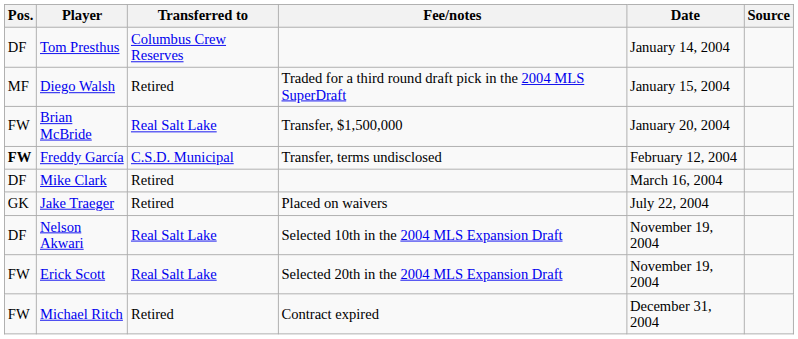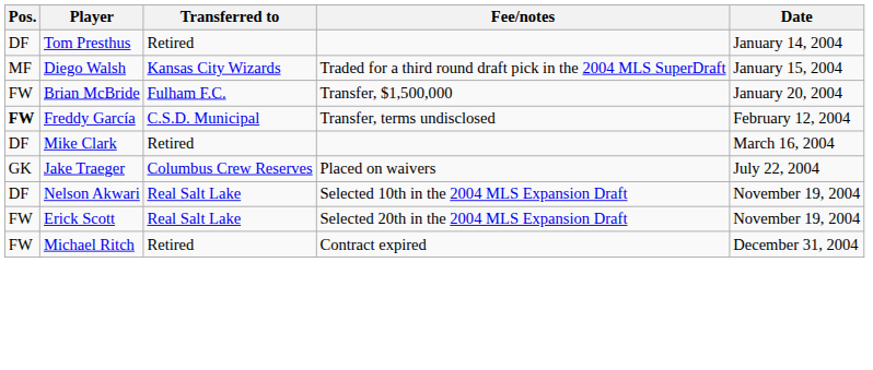- column: Source
Tom Presthus | Transferred to: Columbus Crew Reserves -> Retired
Diego Walsh | Transferred to: Retired -> Kansas City Wizards
Brian McBride | Transferred to: Real Salt Lake -> Fulham F.C.
Jake Traeger | Transferred to: Retired -> Columbus Crew Reserves
